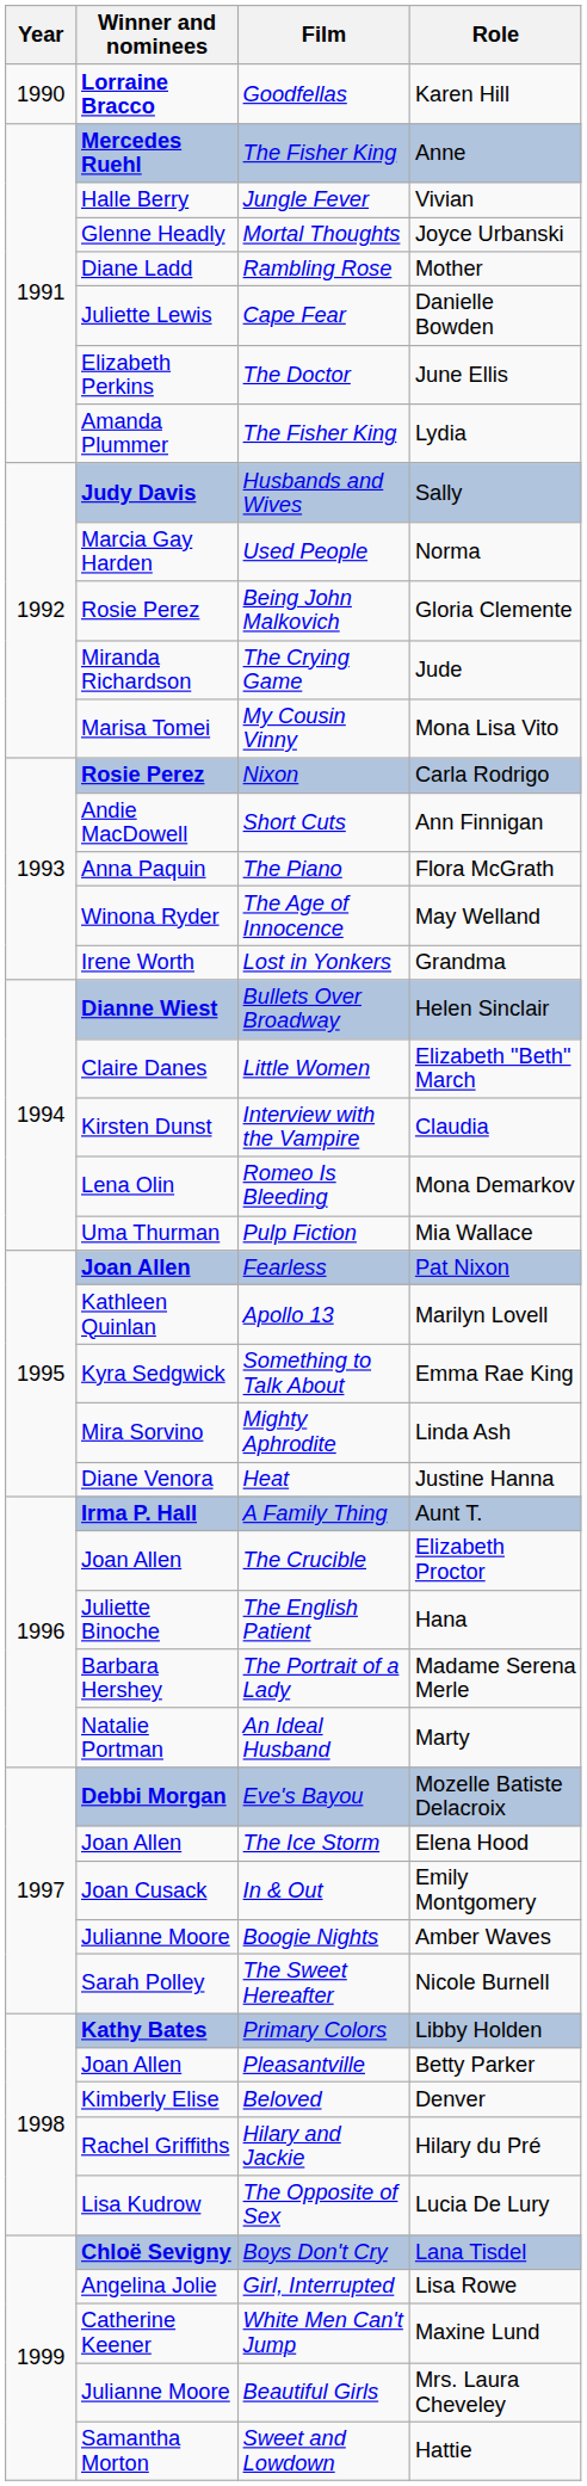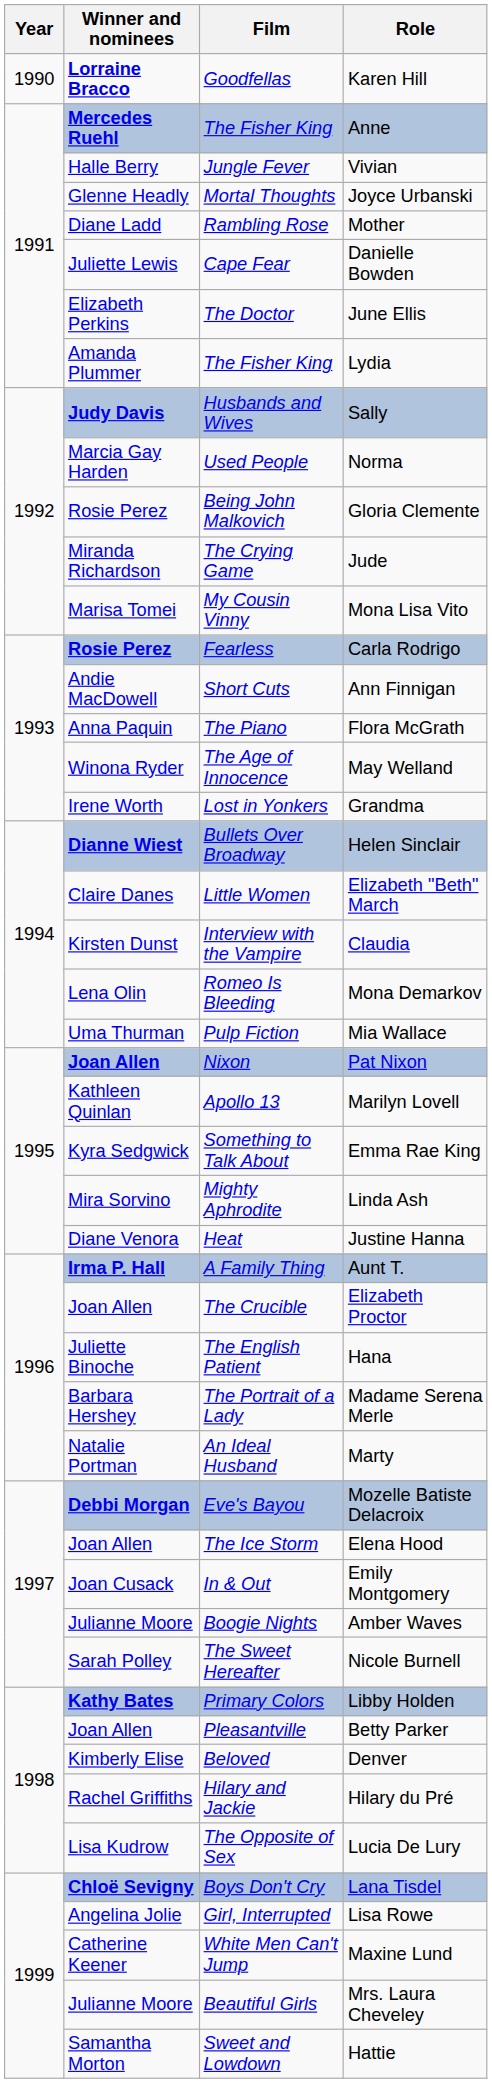Carla Rodrigo | Film: Nixon -> Fearless
Pat Nixon | Film: Fearless -> Nixon
